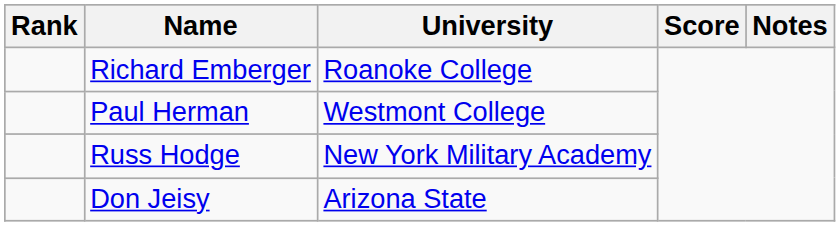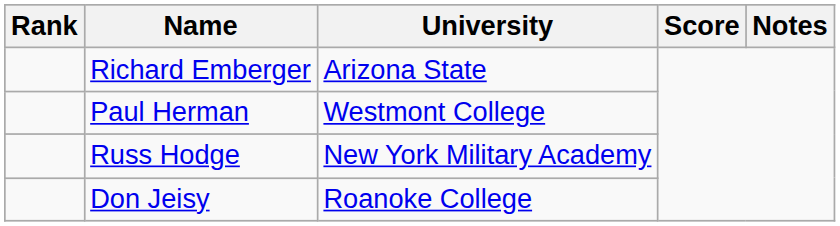Richard Emberger | University: Roanoke College -> Arizona State
Don Jeisy | University: Arizona State -> Roanoke College
